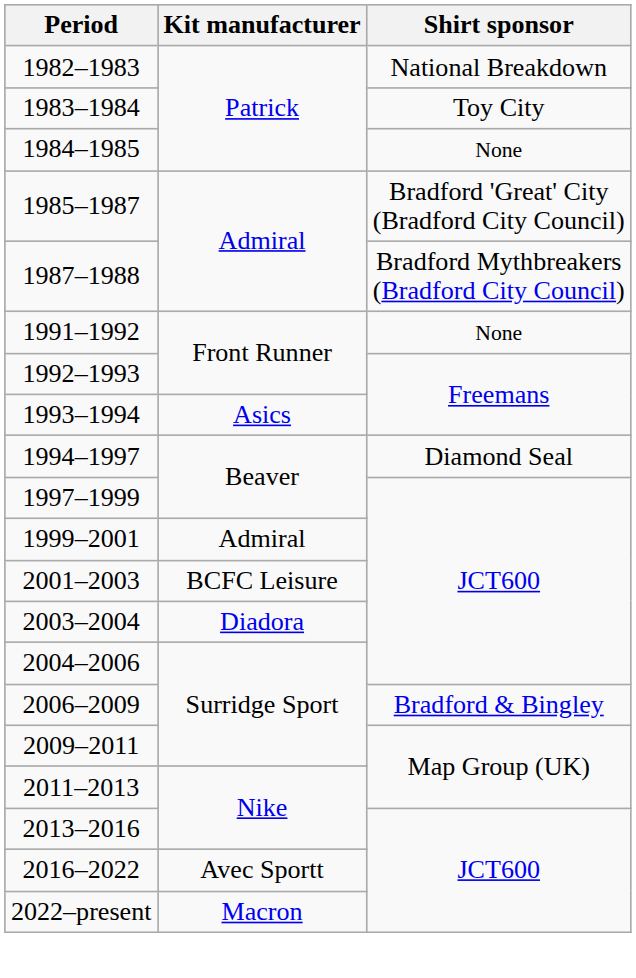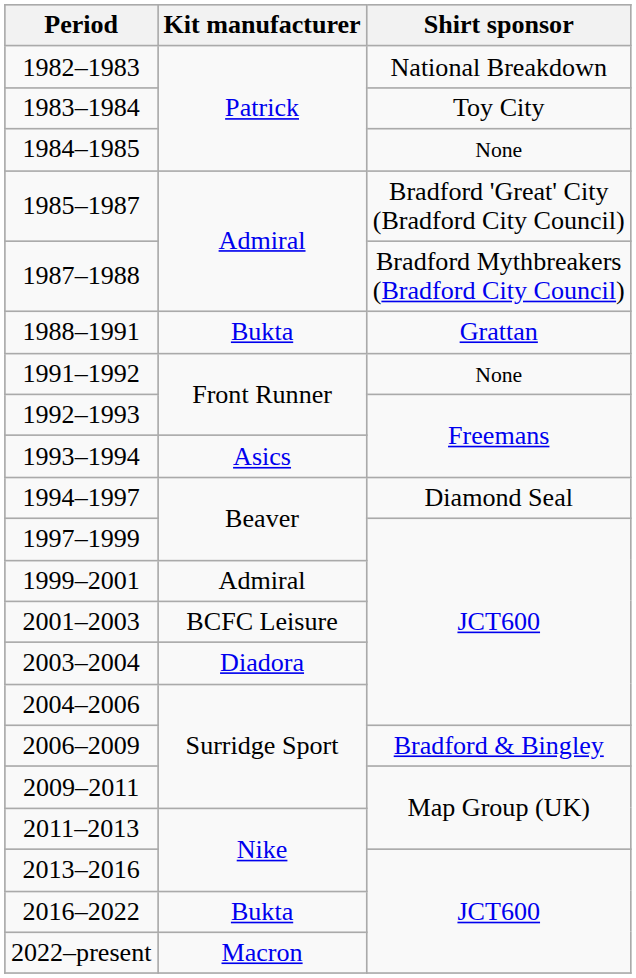+ row: 1988–1991 | Bukta | Grattan
2016–2022 | Kit manufacturer: Avec Sportt -> Bukta
